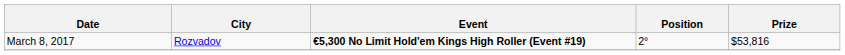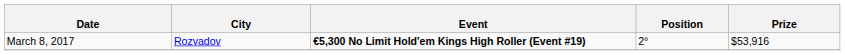March 8, 2017 | Prize: $53,816 -> $53,916
